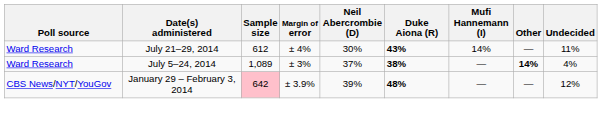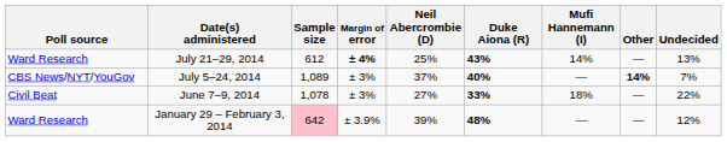July 21–29, 2014 | Margin of error: normal -> bold
July 21–29, 2014 | Neil Abercrombie (D): 30% -> 25%
July 21–29, 2014 | Undecided: 11% -> 13%
July 5–24, 2014 | Poll source: Ward Research -> CBS News/NYT/YouGov
July 5–24, 2014 | Duke Aiona (R): 38% -> 40%
July 5–24, 2014 | Undecided: 4% -> 7%
+ row: Civil Beat | June 7–9, 2014 | 1,078 | ± 3% | 27% | 33% | 18% | — | 22%
January 29 – February 3, 2014 | Poll source: CBS News/NYT/YouGov -> Ward Research
